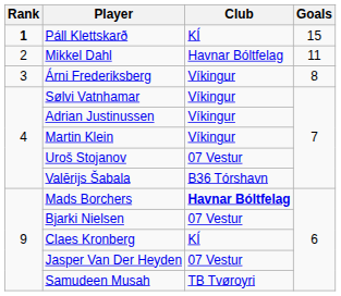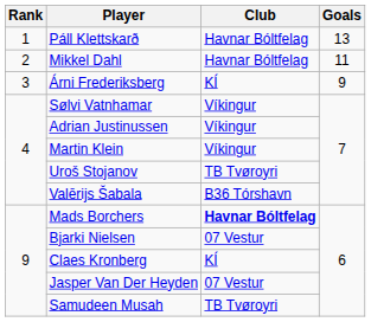Páll Klettskarð | Rank: bold -> normal
Páll Klettskarð | Club: KÍ -> Havnar Bóltfelag
Páll Klettskarð | Goals: 15 -> 13
Árni Frederiksberg | Club: Víkingur -> KÍ
Árni Frederiksberg | Goals: 8 -> 9
Uroš Stojanov | Club: 07 Vestur -> TB Tvøroyri
